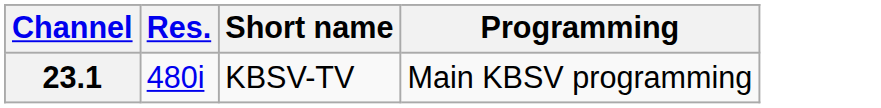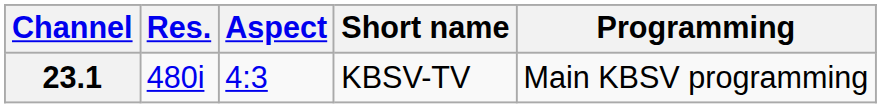+ column: Aspect | 4:3
